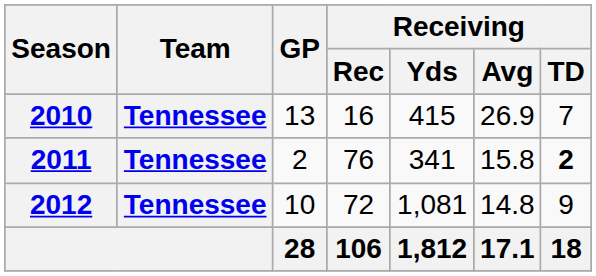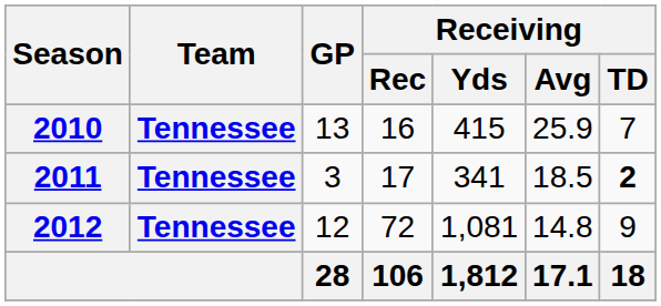2010 | Receiving / Avg: 26.9 -> 25.9
2011 | GP: 2 -> 3
2011 | Receiving / Rec: 76 -> 17
2011 | Receiving / Avg: 15.8 -> 18.5
2012 | GP: 10 -> 12
